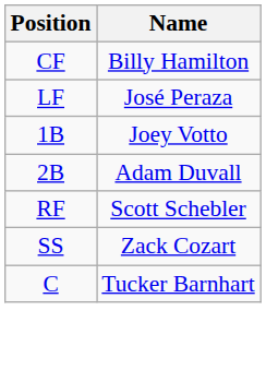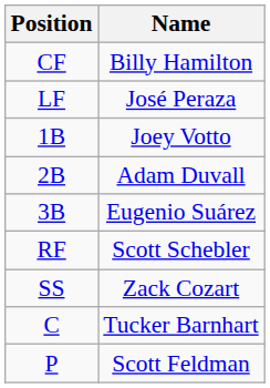+ row: 3B | Eugenio Suárez
+ row: P | Scott Feldman
